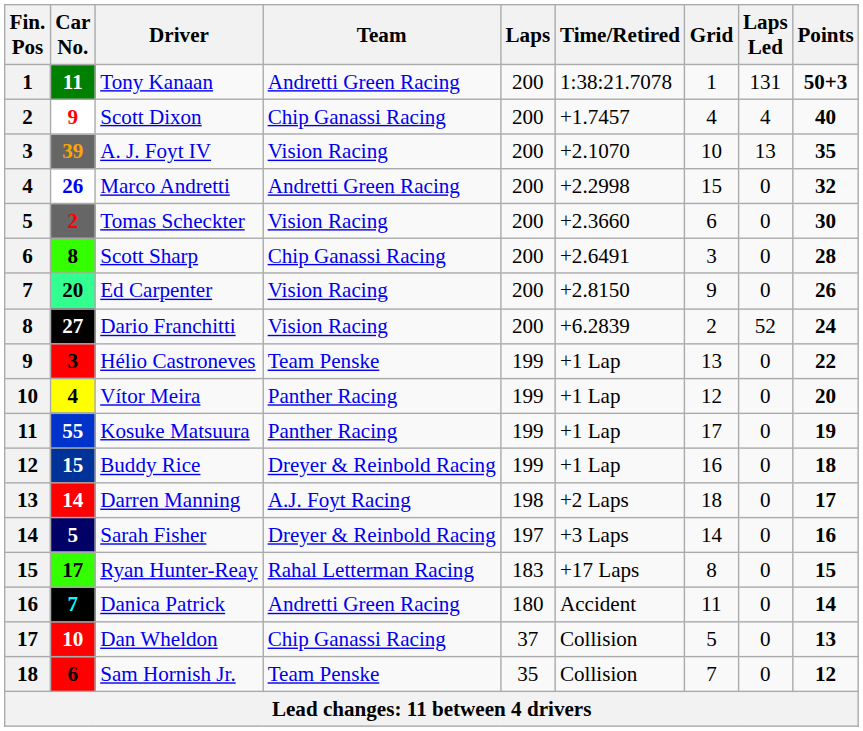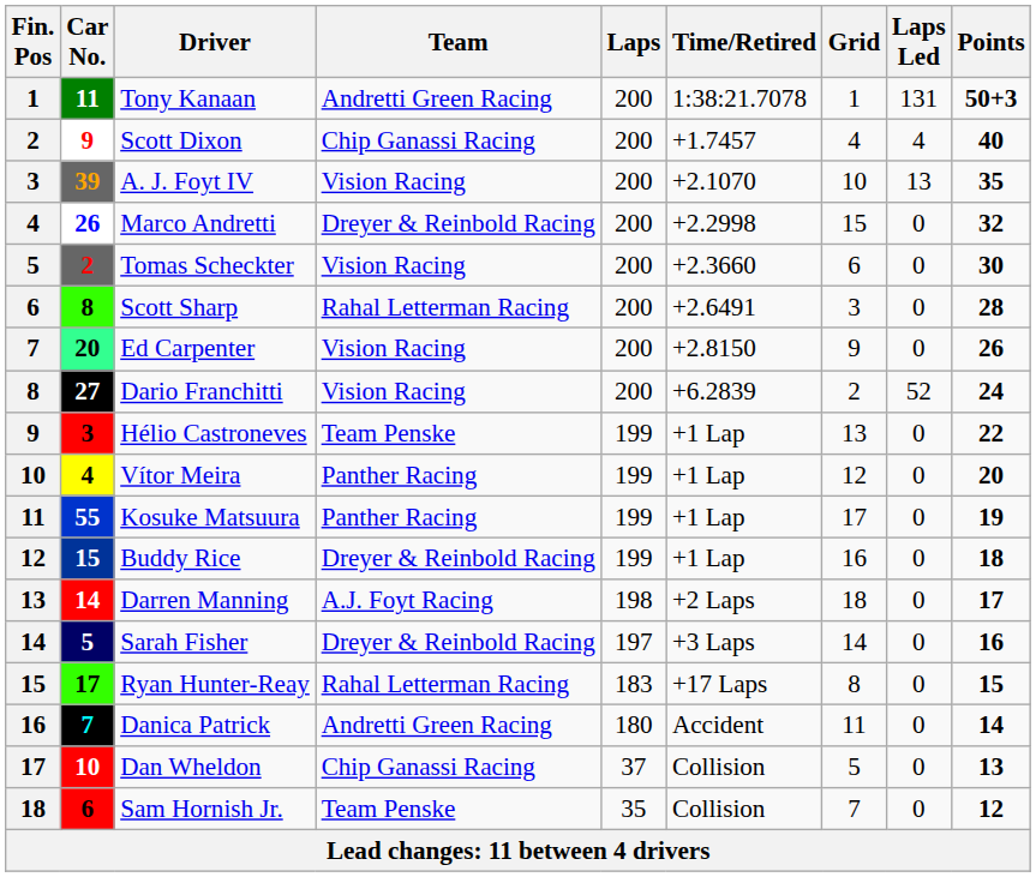Marco Andretti | Team: Andretti Green Racing -> Dreyer & Reinbold Racing
Scott Sharp | Team: Chip Ganassi Racing -> Rahal Letterman Racing
